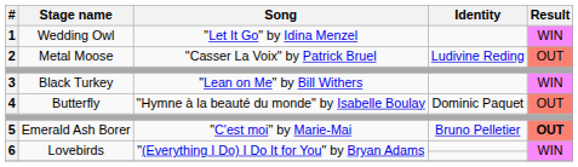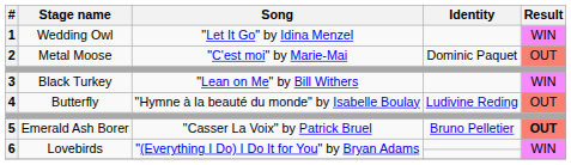2 | Song: "Casser La Voix" by Patrick Bruel -> "C'est moi" by Marie-Mai
2 | Identity: Ludivine Reding -> Dominic Paquet
4 | Identity: Dominic Paquet -> Ludivine Reding
5 | Song: "C'est moi" by Marie-Mai -> "Casser La Voix" by Patrick Bruel
